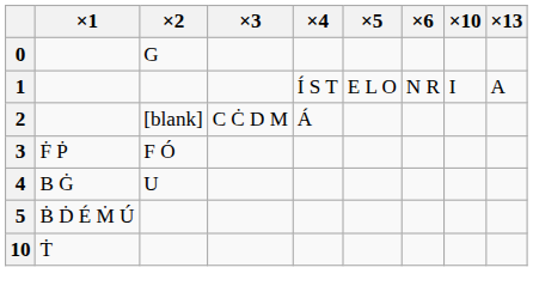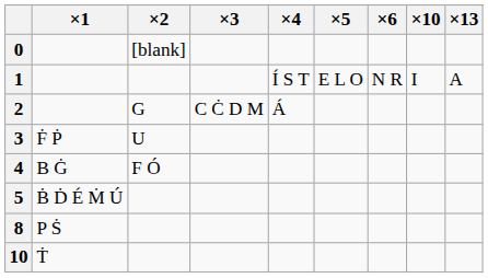0 | ×2: G -> [blank]
2 | ×2: [blank] -> G
3 | ×2: F Ó -> U
4 | ×2: U -> F Ó
+ row: 8 | P Ṡ
